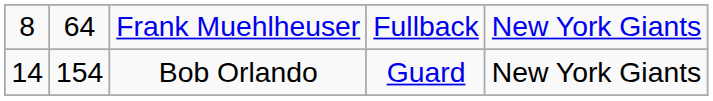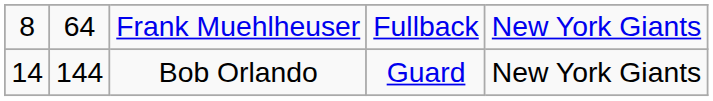Bob Orlando | column 2: 154 -> 144
